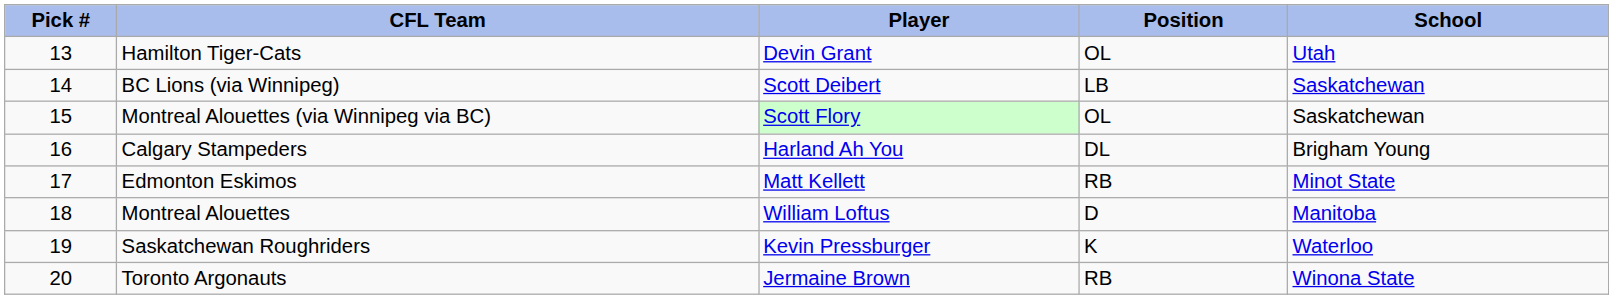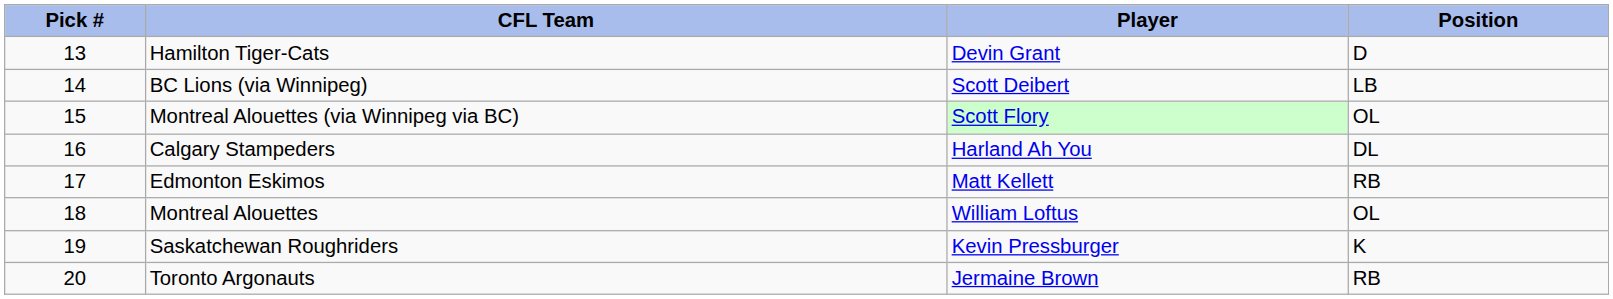- column: School | Utah | Saskatchewan | Saskatchewan | Brigham Young | Minot State | Manitoba | Waterloo | Winona State
Hamilton Tiger-Cats | Position: OL -> D
Montreal Alouettes | Position: D -> OL
